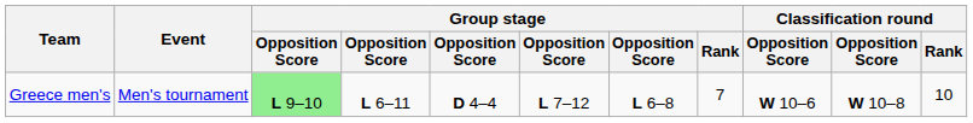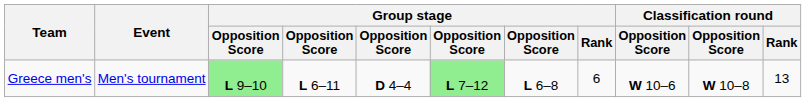Greece men's | column 6: no background -> lightgreen background
Greece men's | Group stage / Rank: 7 -> 6
Greece men's | Classification round / Rank: 10 -> 13
